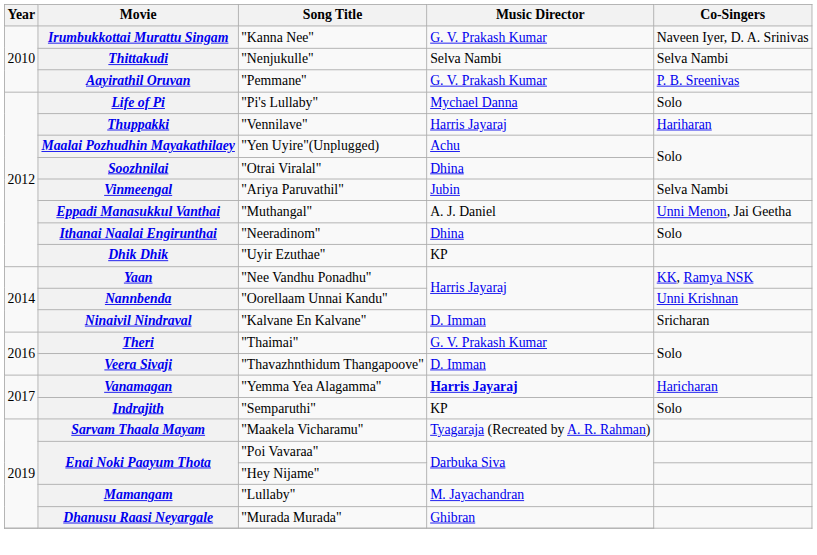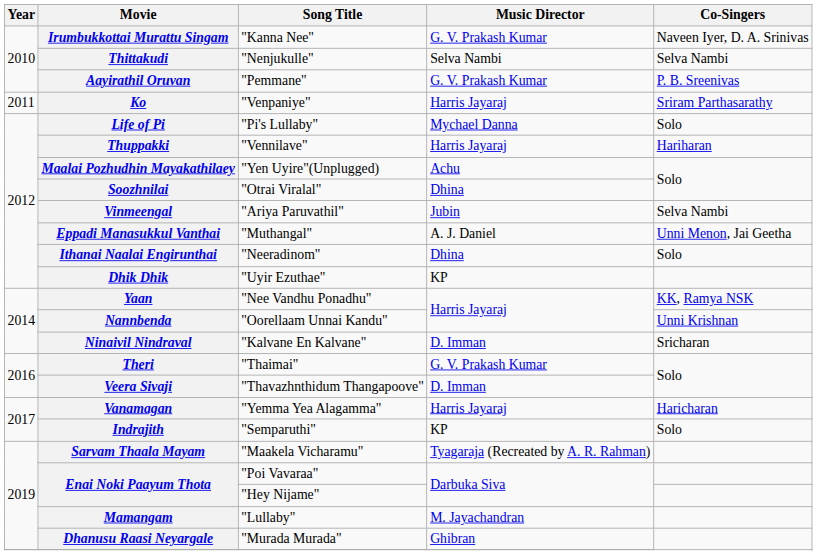+ row: 2011 | Ko | "Venpaniye" | Harris Jayaraj | Sriram Parthasarathy
Vanamagan | Music Director: bold -> normal
